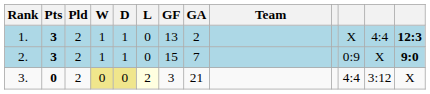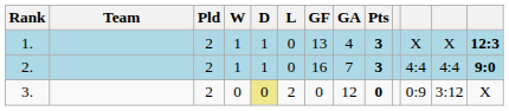columns swapped: Team <-> Pts
1. | GA: 2 -> 4
1. | column 12: 4:4 -> X
2. | GF: 15 -> 16
2. | column 11: 0:9 -> 4:4
2. | column 12: X -> 4:4
3. | W: khaki background -> no background
3. | L: lightyellow background -> no background
3. | GF: 3 -> 0
3. | GA: 21 -> 12
3. | column 11: 4:4 -> 0:9
